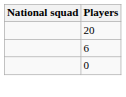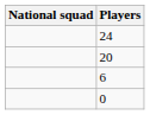+ row: 24
